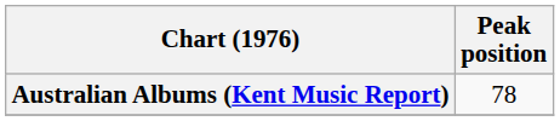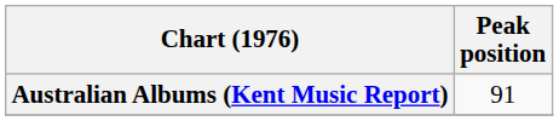Australian Albums (Kent Music Report) | Peak position: 78 -> 91
